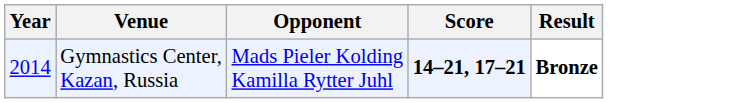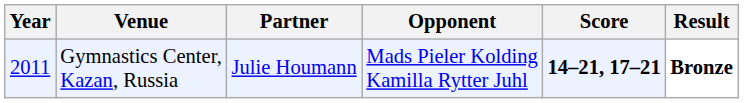+ column: Partner | Julie Houmann
Gymnastics Center, Kazan, Russia | Year: 2014 -> 2011
